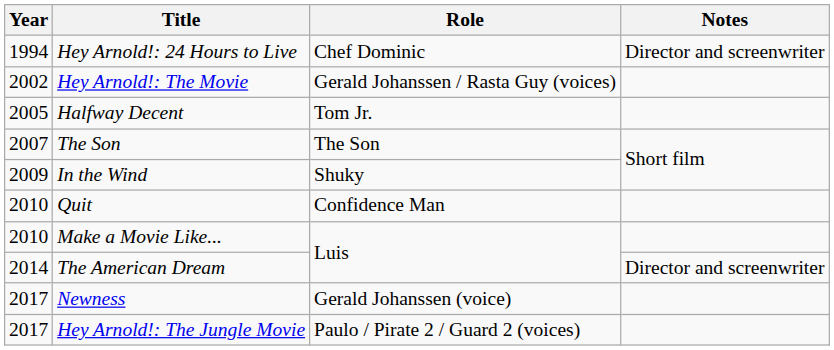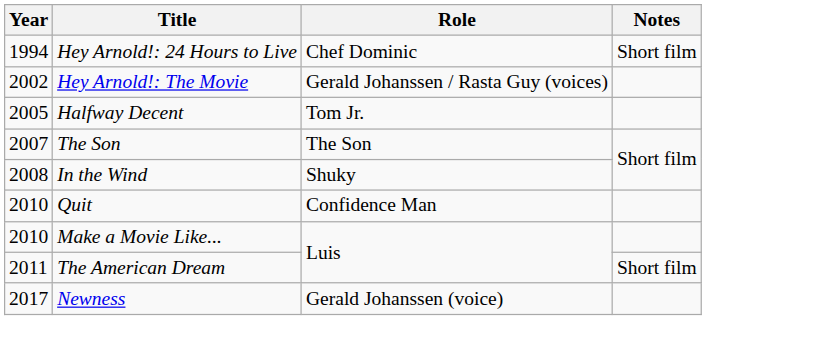Hey Arnold!: 24 Hours to Live | Notes: Director and screenwriter -> Short film
In the Wind | Year: 2009 -> 2008
The American Dream | Year: 2014 -> 2011
The American Dream | Notes: Director and screenwriter -> Short film
- row: 2017 | Hey Arnold!: The Jungle Movie | Paulo / Pirate 2 / Guard 2 (voices)
